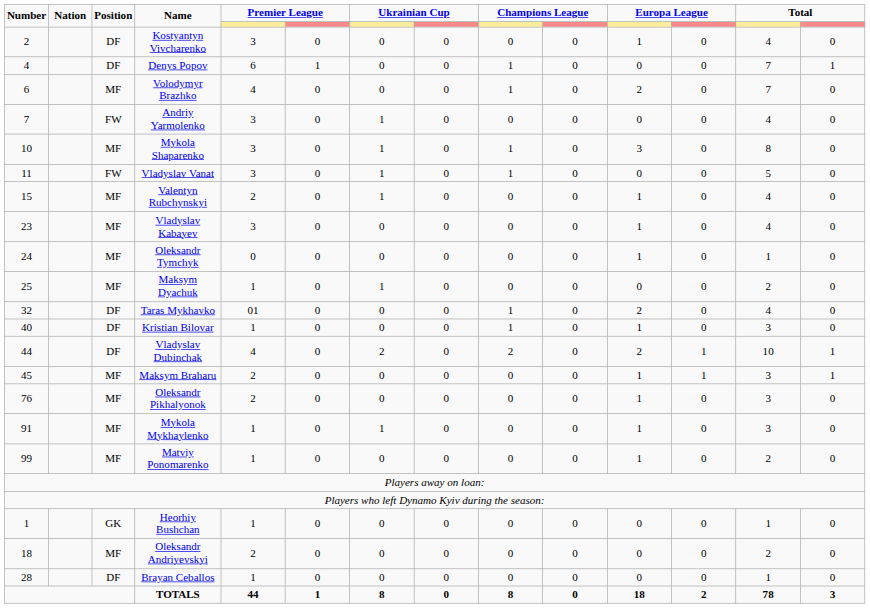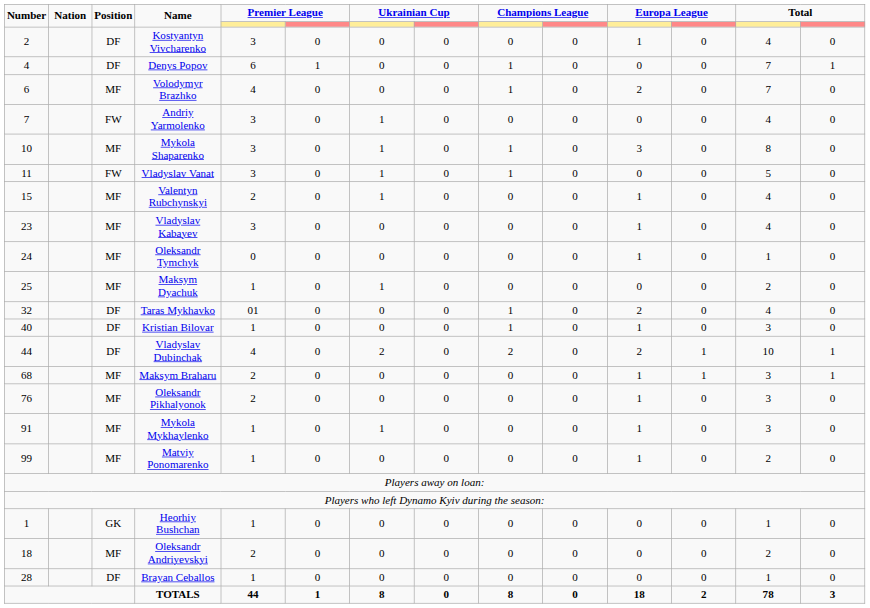Maksym Braharu | Number: 45 -> 68
